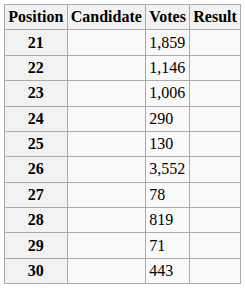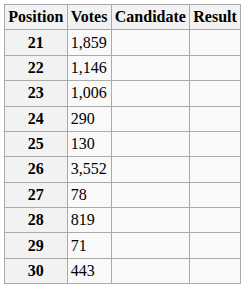columns swapped: Candidate <-> Votes
